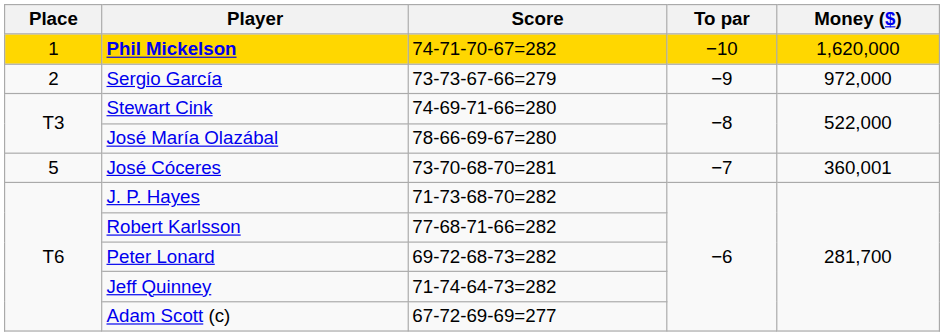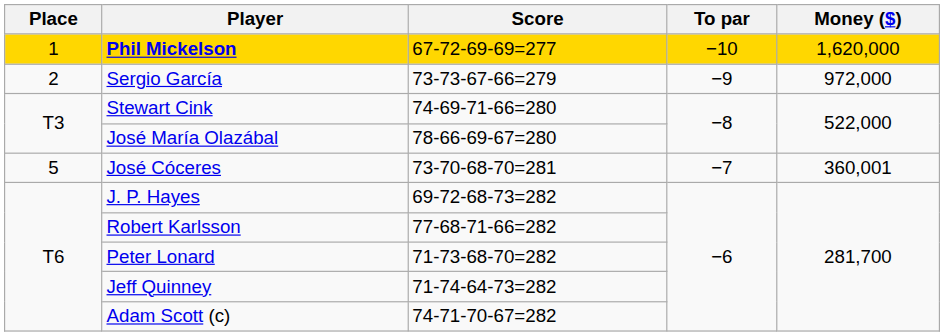Phil Mickelson | Score: 74-71-70-67=282 -> 67-72-69-69=277
J. P. Hayes | Score: 71-73-68-70=282 -> 69-72-68-73=282
Peter Lonard | Score: 69-72-68-73=282 -> 71-73-68-70=282
Adam Scott (c) | Score: 67-72-69-69=277 -> 74-71-70-67=282
